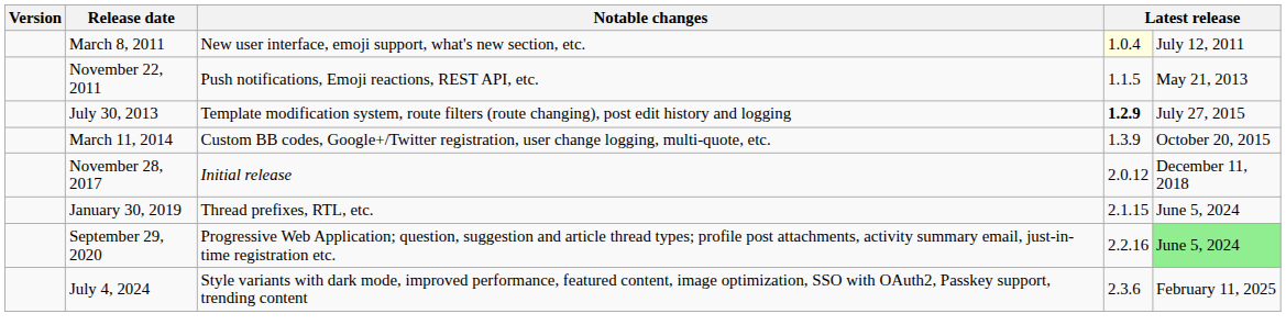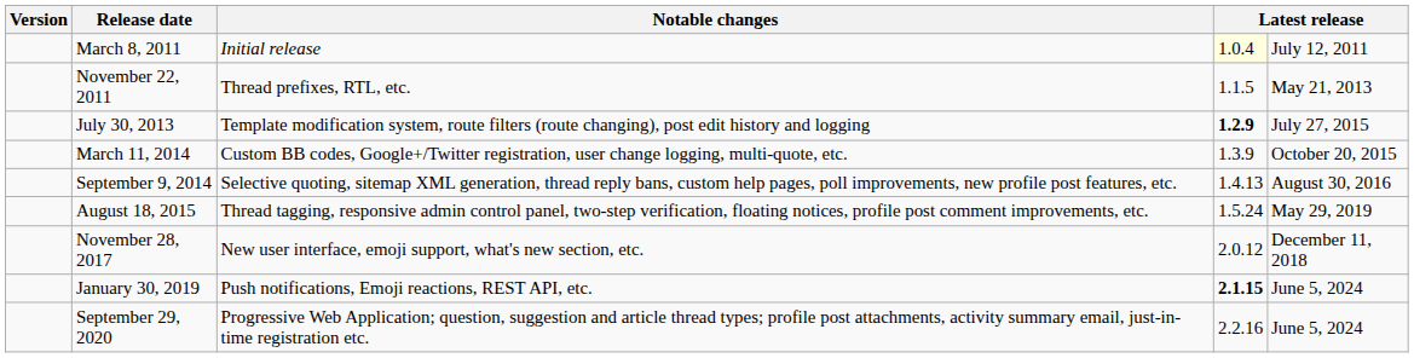March 8, 2011 | Notable changes: New user interface, emoji support, what's new section, etc. -> Initial release
November 22, 2011 | Notable changes: Push notifications, Emoji reactions, REST API, etc. -> Thread prefixes, RTL, etc.
+ row: September 9, 2014 | Selective quoting, sitemap XML generation, thread reply bans, custom help pages, poll improvements, new profile post features, etc. | 1.4.13 | August 30, 2016
+ row: August 18, 2015 | Thread tagging, responsive admin control panel, two-step verification, floating notices, profile post comment improvements, etc. | 1.5.24 | May 29, 2019
November 28, 2017 | Notable changes: Initial release -> New user interface, emoji support, what's new section, etc.
January 30, 2019 | Notable changes: Thread prefixes, RTL, etc. -> Push notifications, Emoji reactions, REST API, etc.
January 30, 2019 | column 4: normal -> bold
September 29, 2020 | column 5: lightgreen background -> no background
- row: July 4, 2024 | Style variants with dark mode, improved performance, featured content, image optimization, SSO with OAuth2, Passkey support, trending content | 2.3.6 | February 11, 2025
